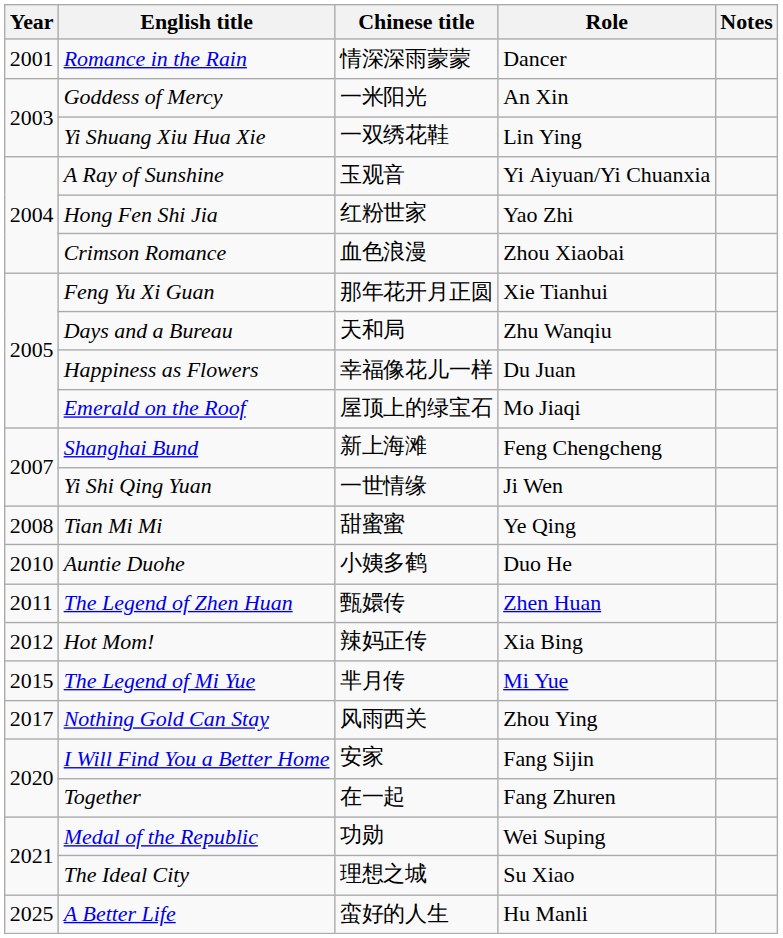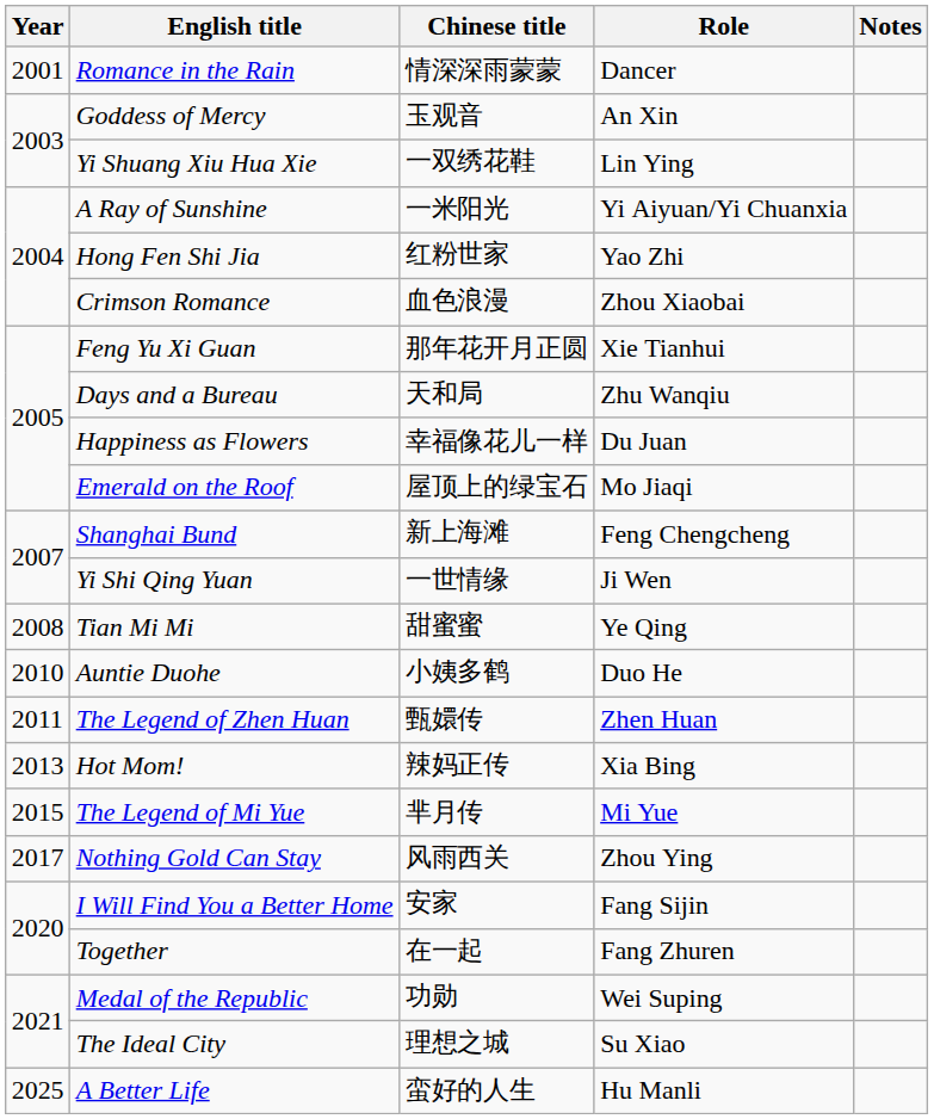Goddess of Mercy | Chinese title: 一米阳光 -> 玉观音
A Ray of Sunshine | Chinese title: 玉观音 -> 一米阳光
Hot Mom! | Year: 2012 -> 2013
